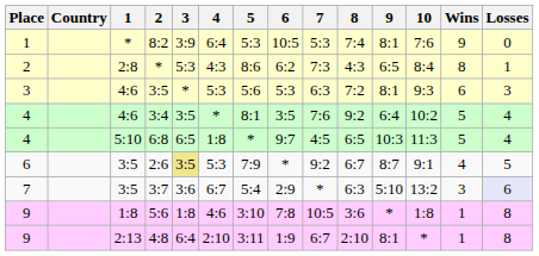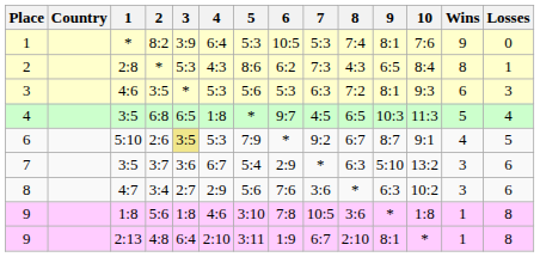- row: 4 | 4:6 | 3:4 | 3:5 | * | 8:1 | 3:5 | 7:6 | 9:2 | 6:4 | 10:2 | 5 | 4
6:8 | 1: 5:10 -> 3:5
2:6 | 1: 3:5 -> 5:10
3:7 | Losses: lavender background -> no background
+ row: 8 | 4:7 | 3:4 | 2:7 | 2:9 | 5:6 | 7:6 | 3:6 | * | 6:3 | 10:2 | 3 | 6
